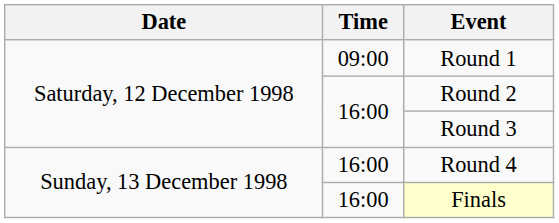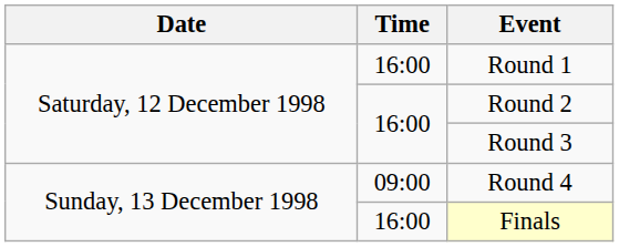Round 1 | Time: 09:00 -> 16:00
Round 4 | Time: 16:00 -> 09:00
